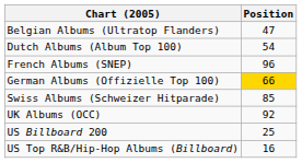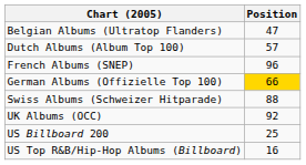Dutch Albums (Album Top 100) | Position: 54 -> 57
Swiss Albums (Schweizer Hitparade) | Position: 85 -> 88
